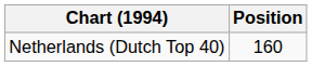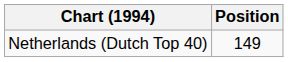Netherlands (Dutch Top 40) | Position: 160 -> 149
